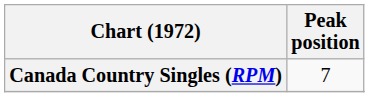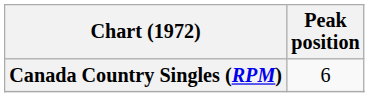Canada Country Singles (RPM) | Peak position: 7 -> 6
